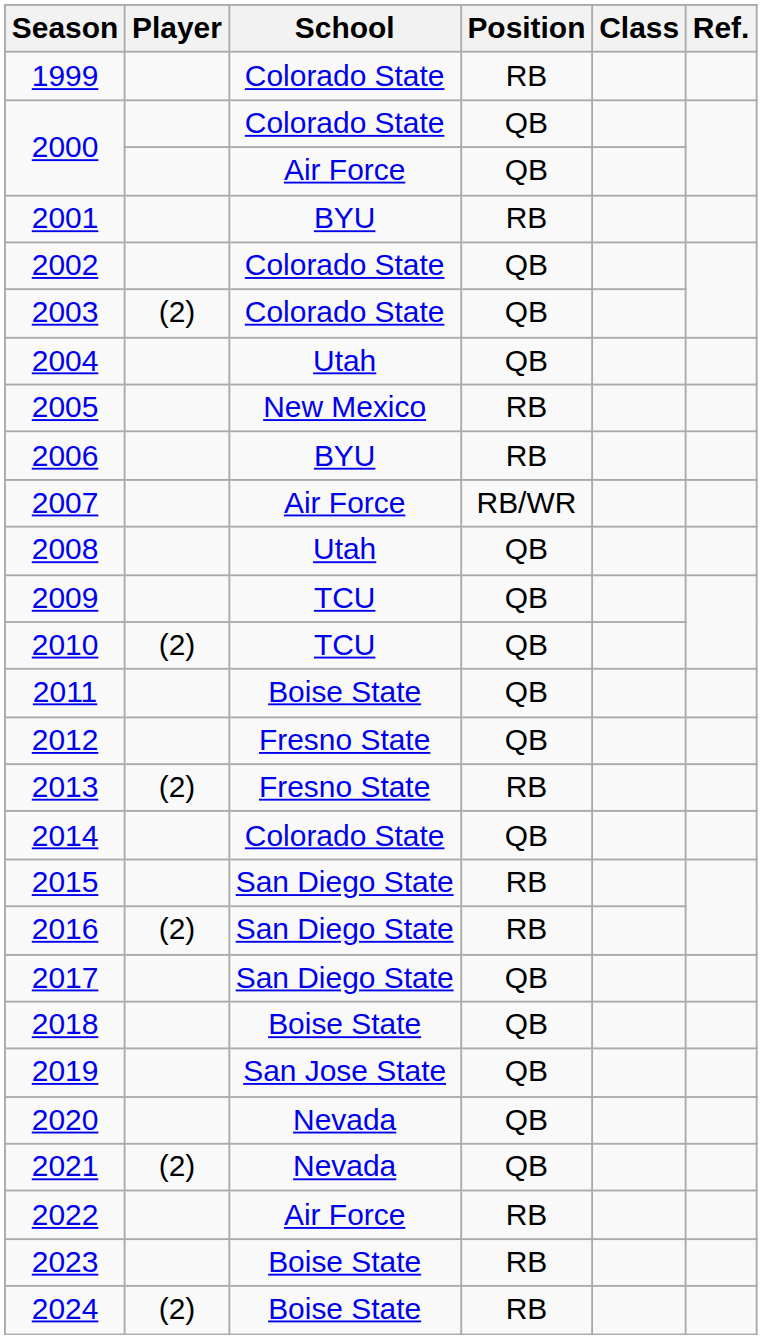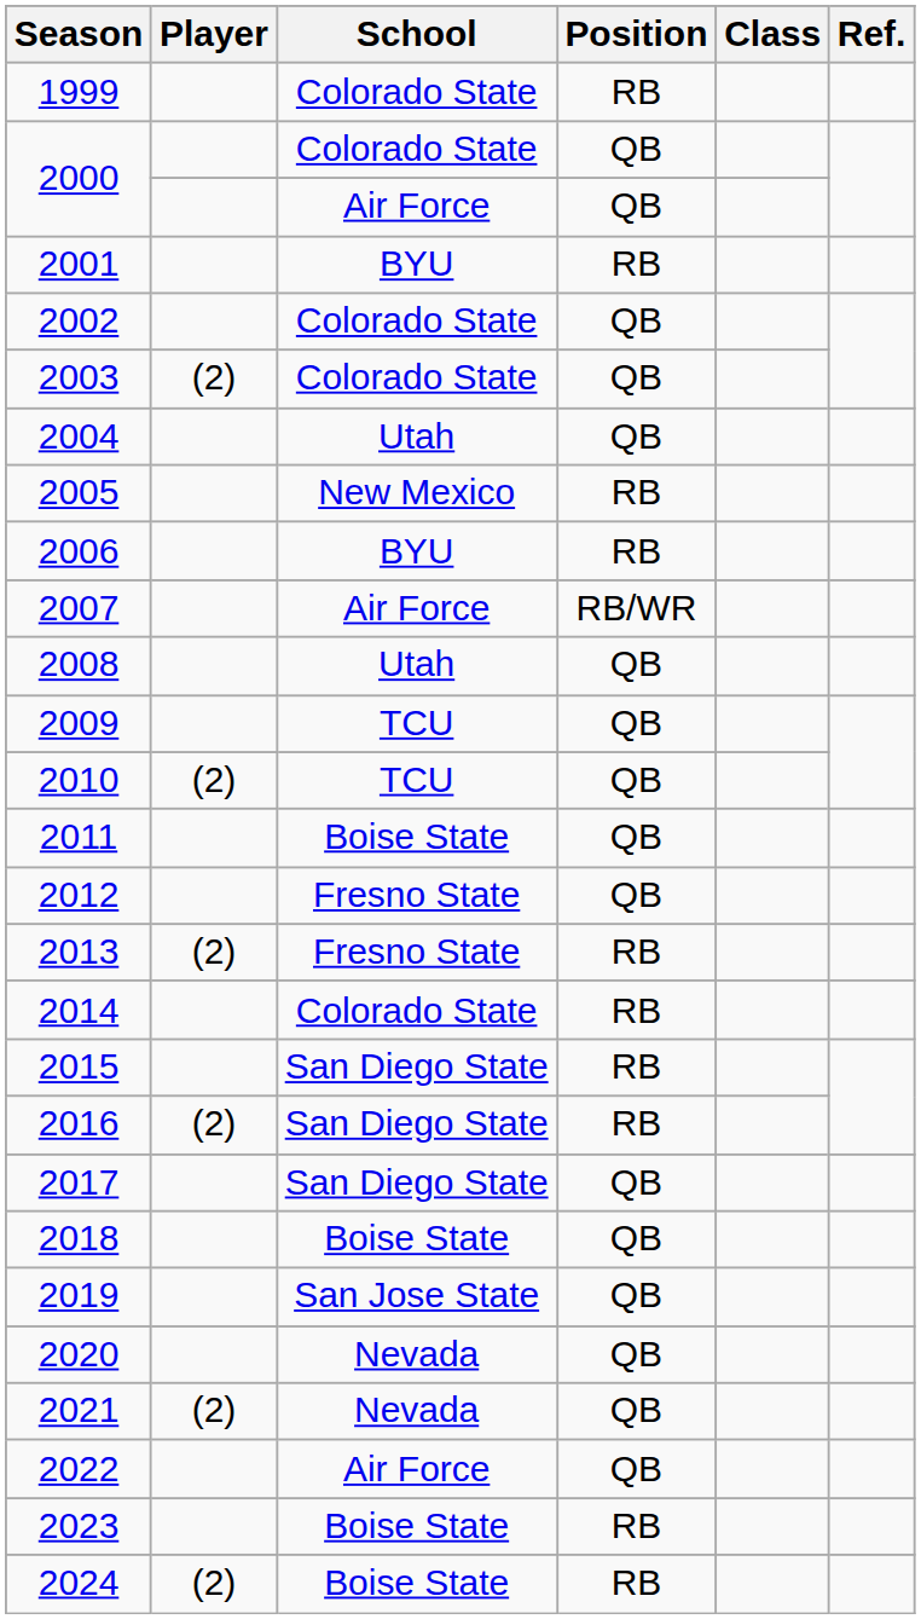2014 | Position: QB -> RB
2022 | Position: RB -> QB
